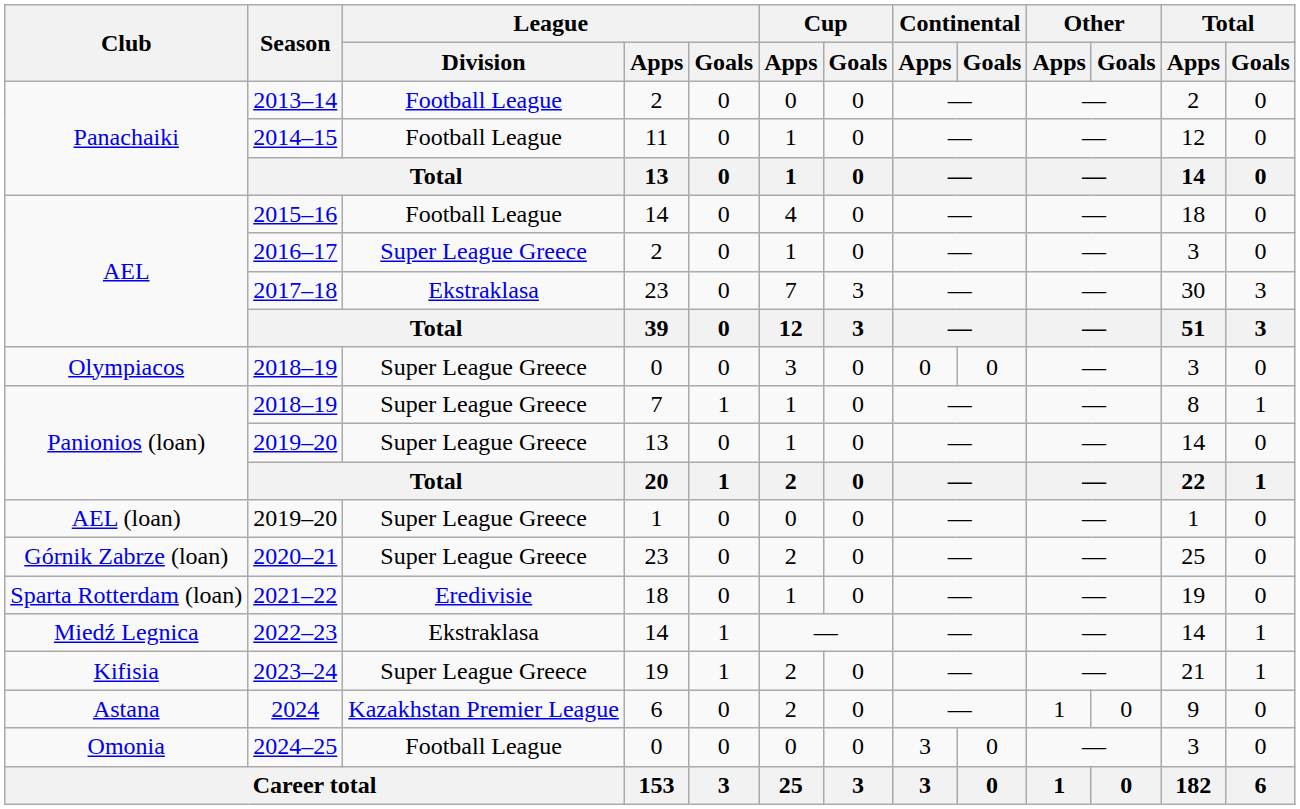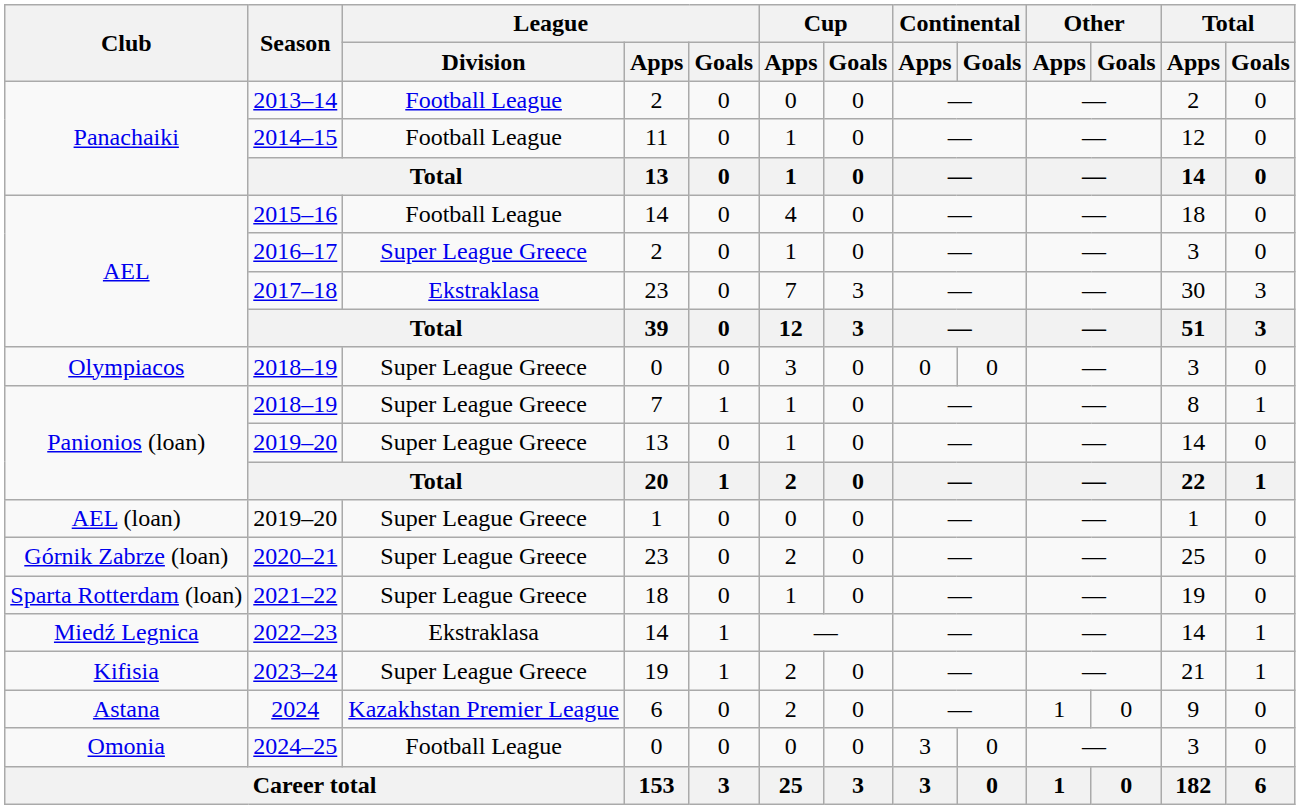2021–22 | League / Division: Eredivisie -> Super League Greece
